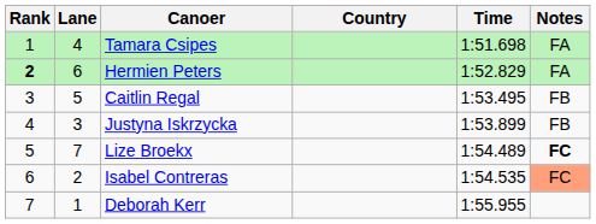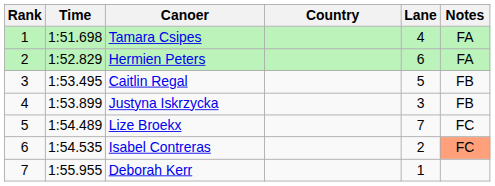columns swapped: Lane <-> Time
Hermien Peters | Rank: bold -> normal
Lize Broekx | Notes: bold -> normal
